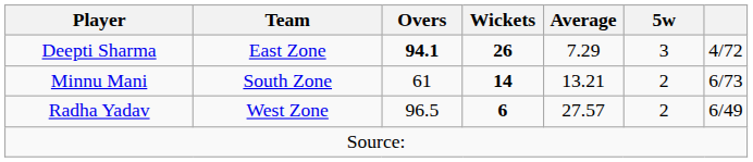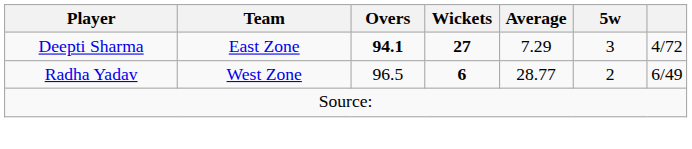Deepti Sharma | Wickets: 26 -> 27
- row: Minnu Mani | South Zone | 61 | 14 | 13.21 | 2 | 6/73
Radha Yadav | Average: 27.57 -> 28.77
